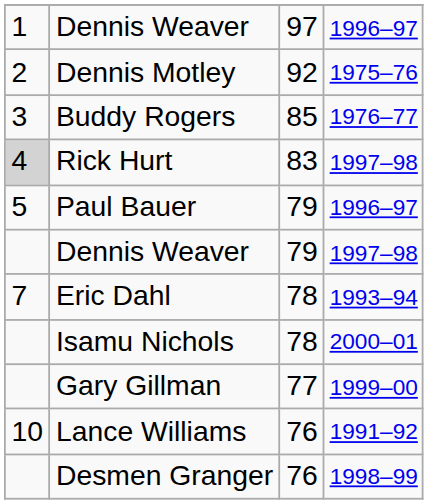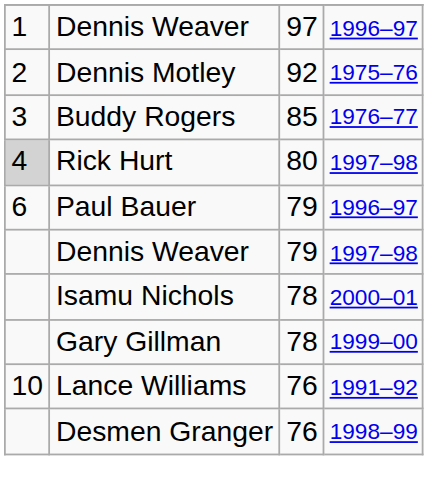Rick Hurt | column 3: 83 -> 80
Paul Bauer | column 1: 5 -> 6
- row: 7 | Eric Dahl | 78 | 1993–94
Gary Gillman | column 3: 77 -> 78
